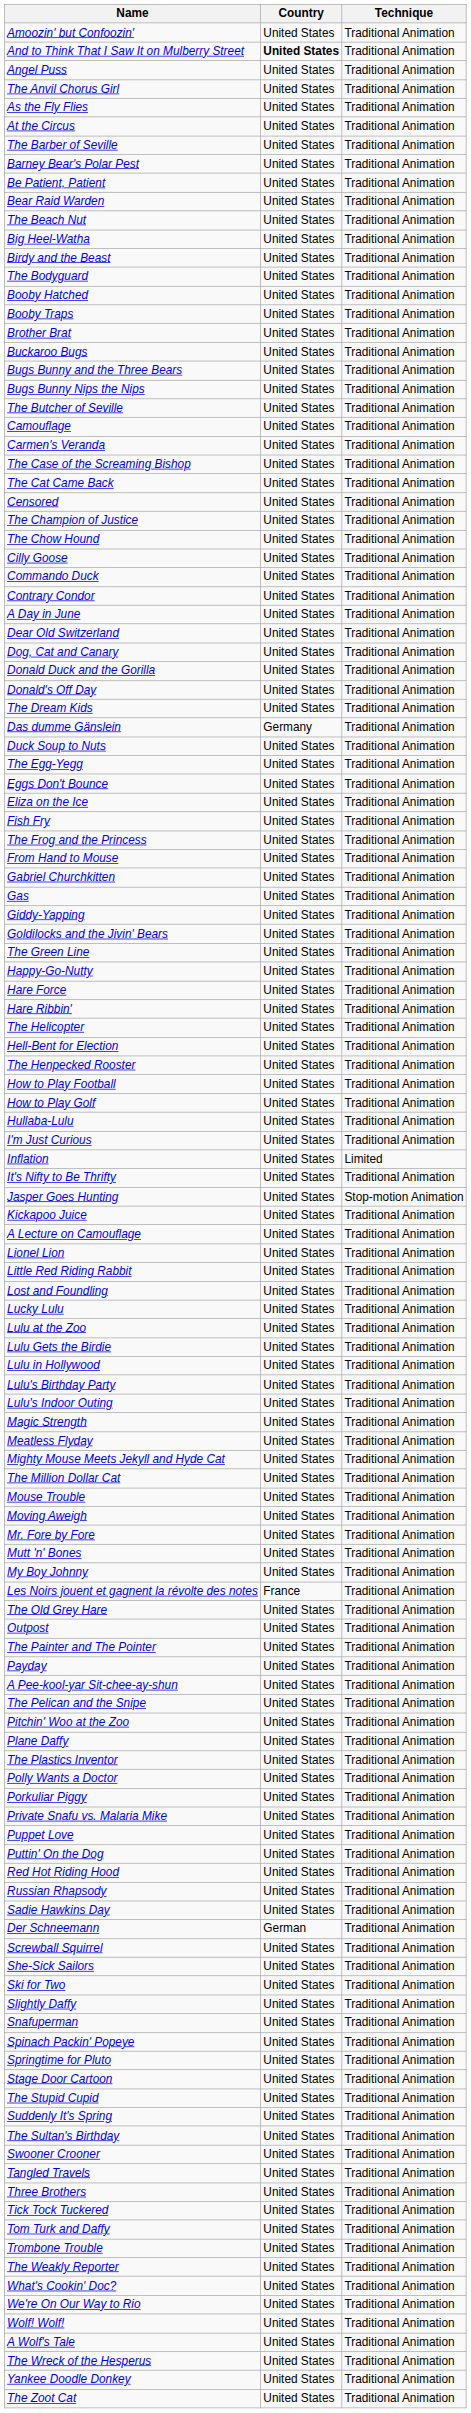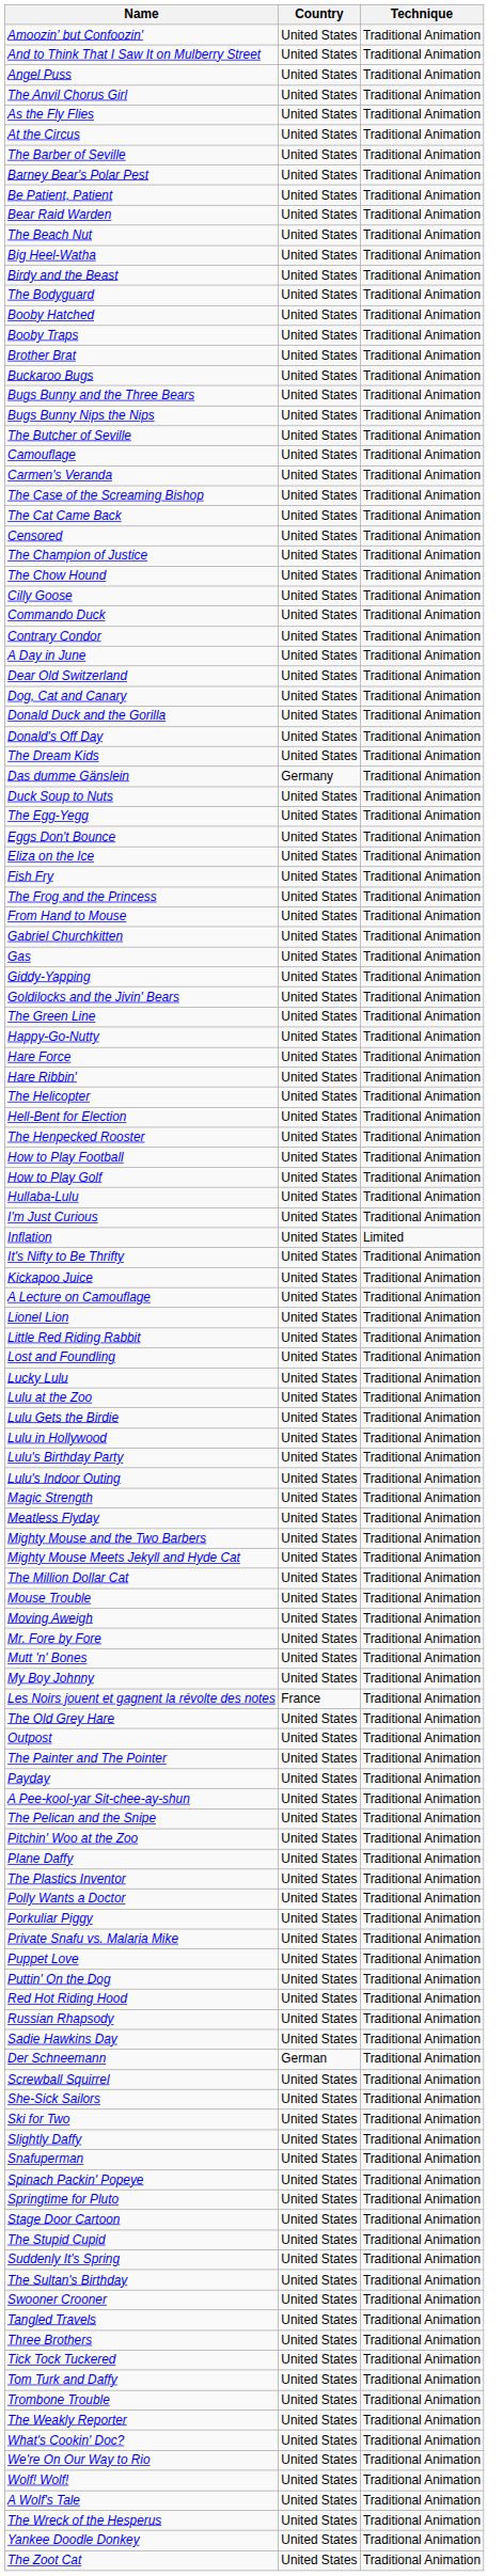And to Think That I Saw It on Mulberry Street | Country: bold -> normal
- row: Jasper Goes Hunting | United States | Stop-motion Animation
+ row: Mighty Mouse and the Two Barbers | United States | Traditional Animation
